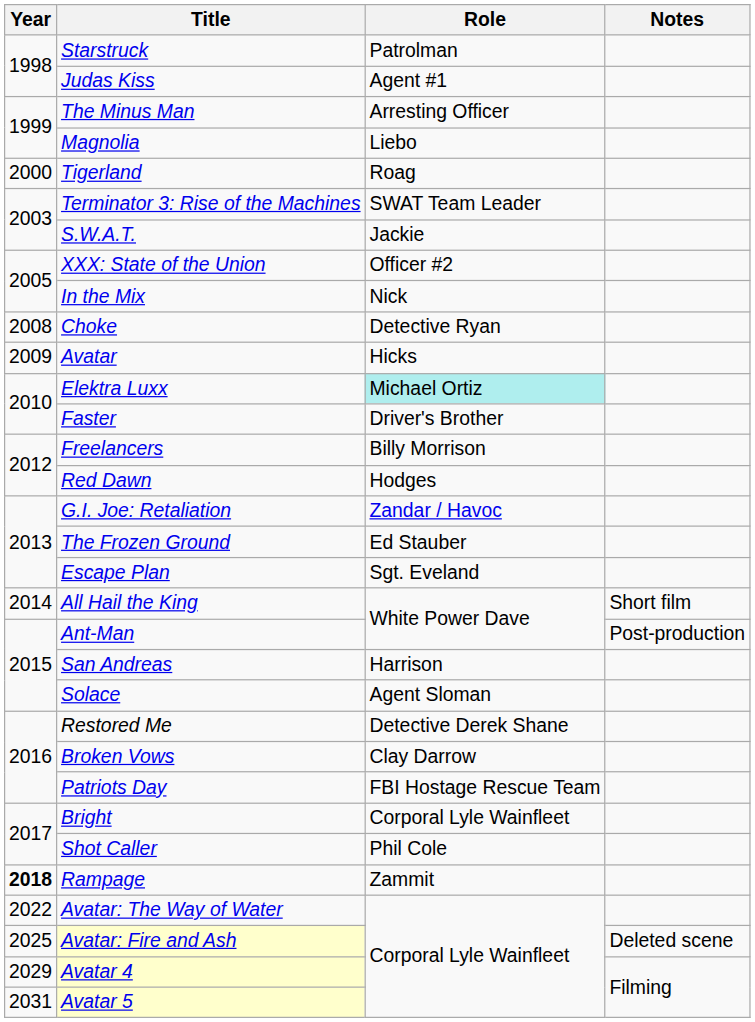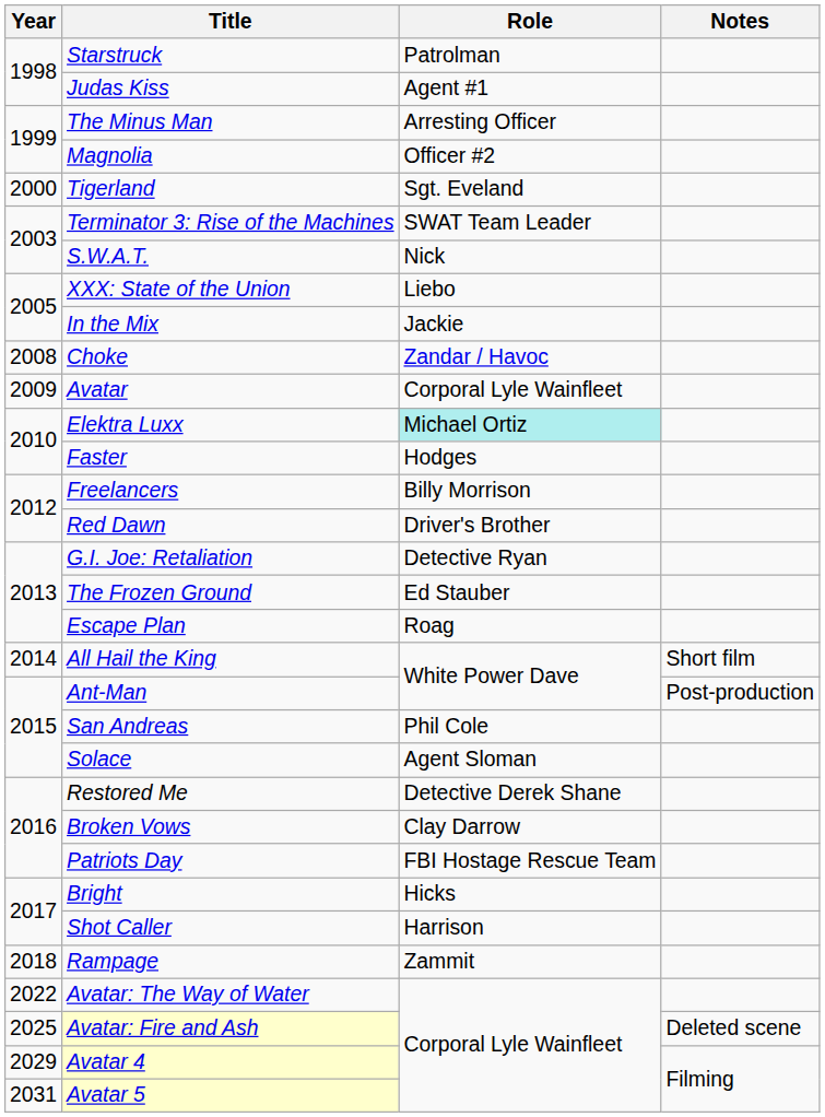Magnolia | Role: Liebo -> Officer #2
Tigerland | Role: Roag -> Sgt. Eveland
S.W.A.T. | Role: Jackie -> Nick
XXX: State of the Union | Role: Officer #2 -> Liebo
In the Mix | Role: Nick -> Jackie
Choke | Role: Detective Ryan -> Zandar / Havoc
Avatar | Role: Hicks -> Corporal Lyle Wainfleet
Faster | Role: Driver's Brother -> Hodges
Red Dawn | Role: Hodges -> Driver's Brother
G.I. Joe: Retaliation | Role: Zandar / Havoc -> Detective Ryan
Escape Plan | Role: Sgt. Eveland -> Roag
San Andreas | Role: Harrison -> Phil Cole
Bright | Role: Corporal Lyle Wainfleet -> Hicks
Shot Caller | Role: Phil Cole -> Harrison
Rampage | Year: bold -> normal
